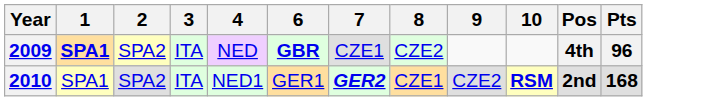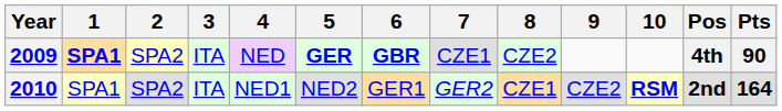+ column: 5 | GER | NED2
2009 | Pts: 96 -> 90
2010 | 7: bold -> normal
2010 | Pts: 168 -> 164
